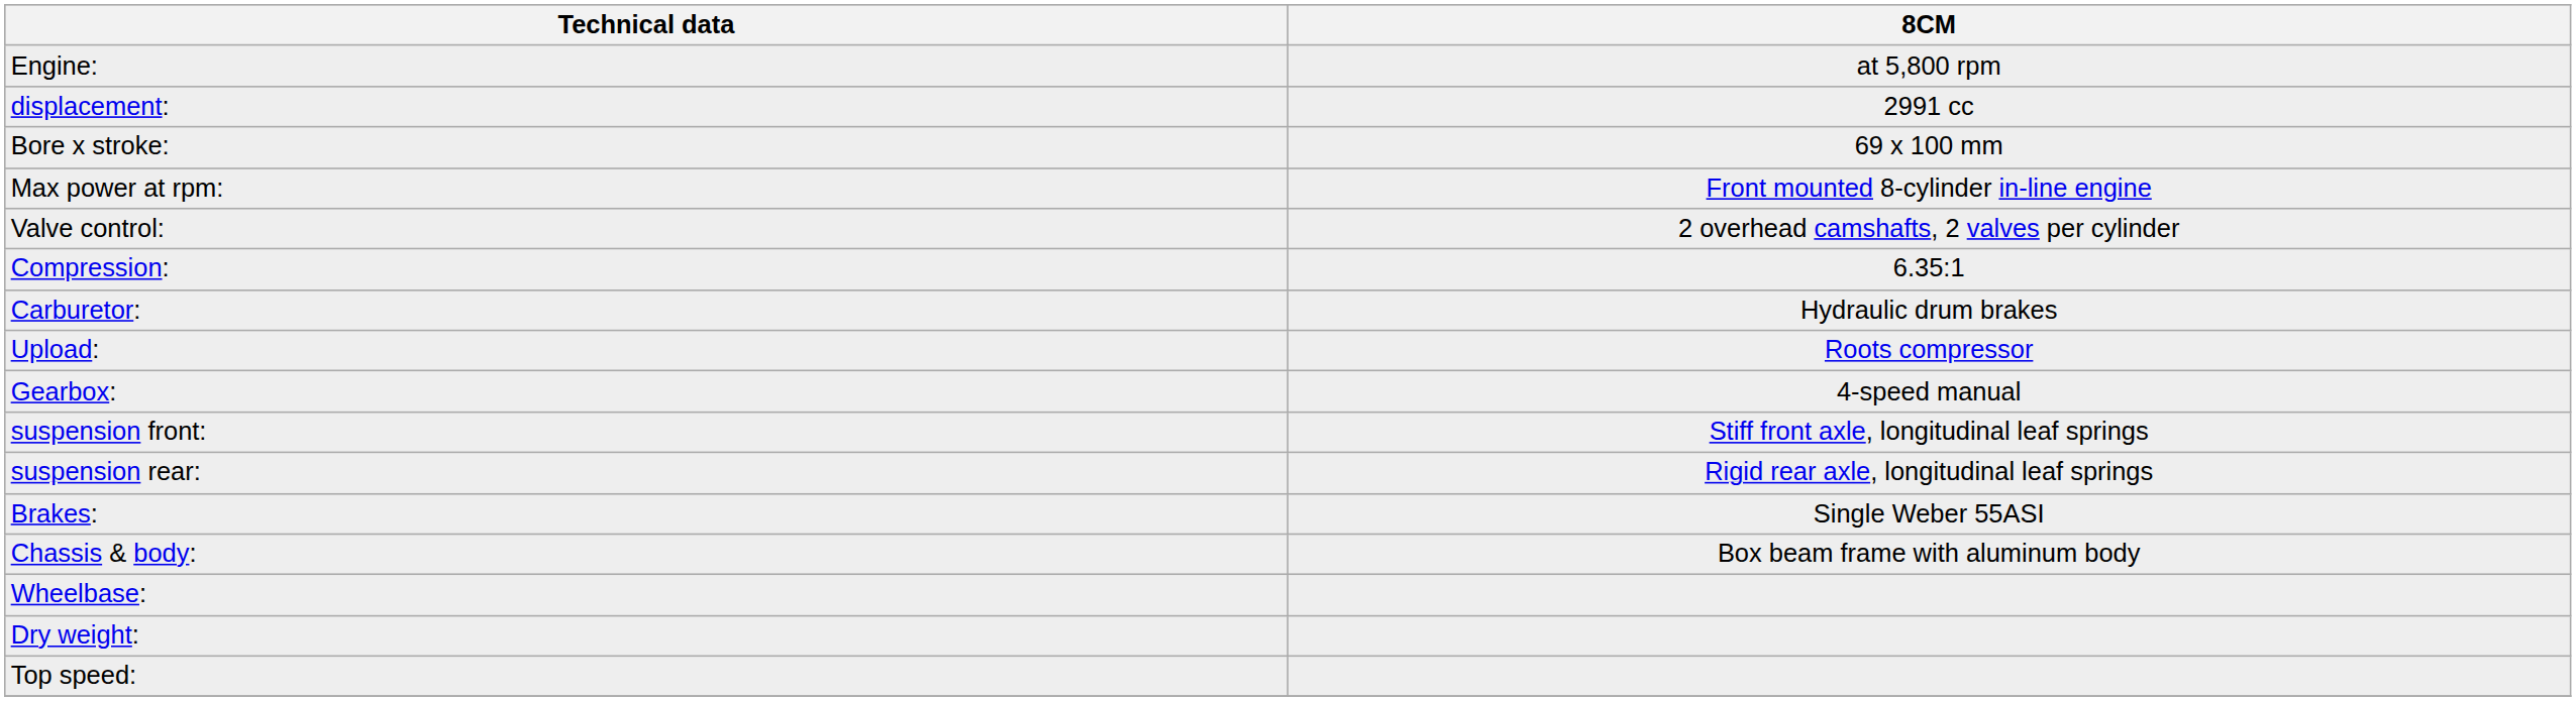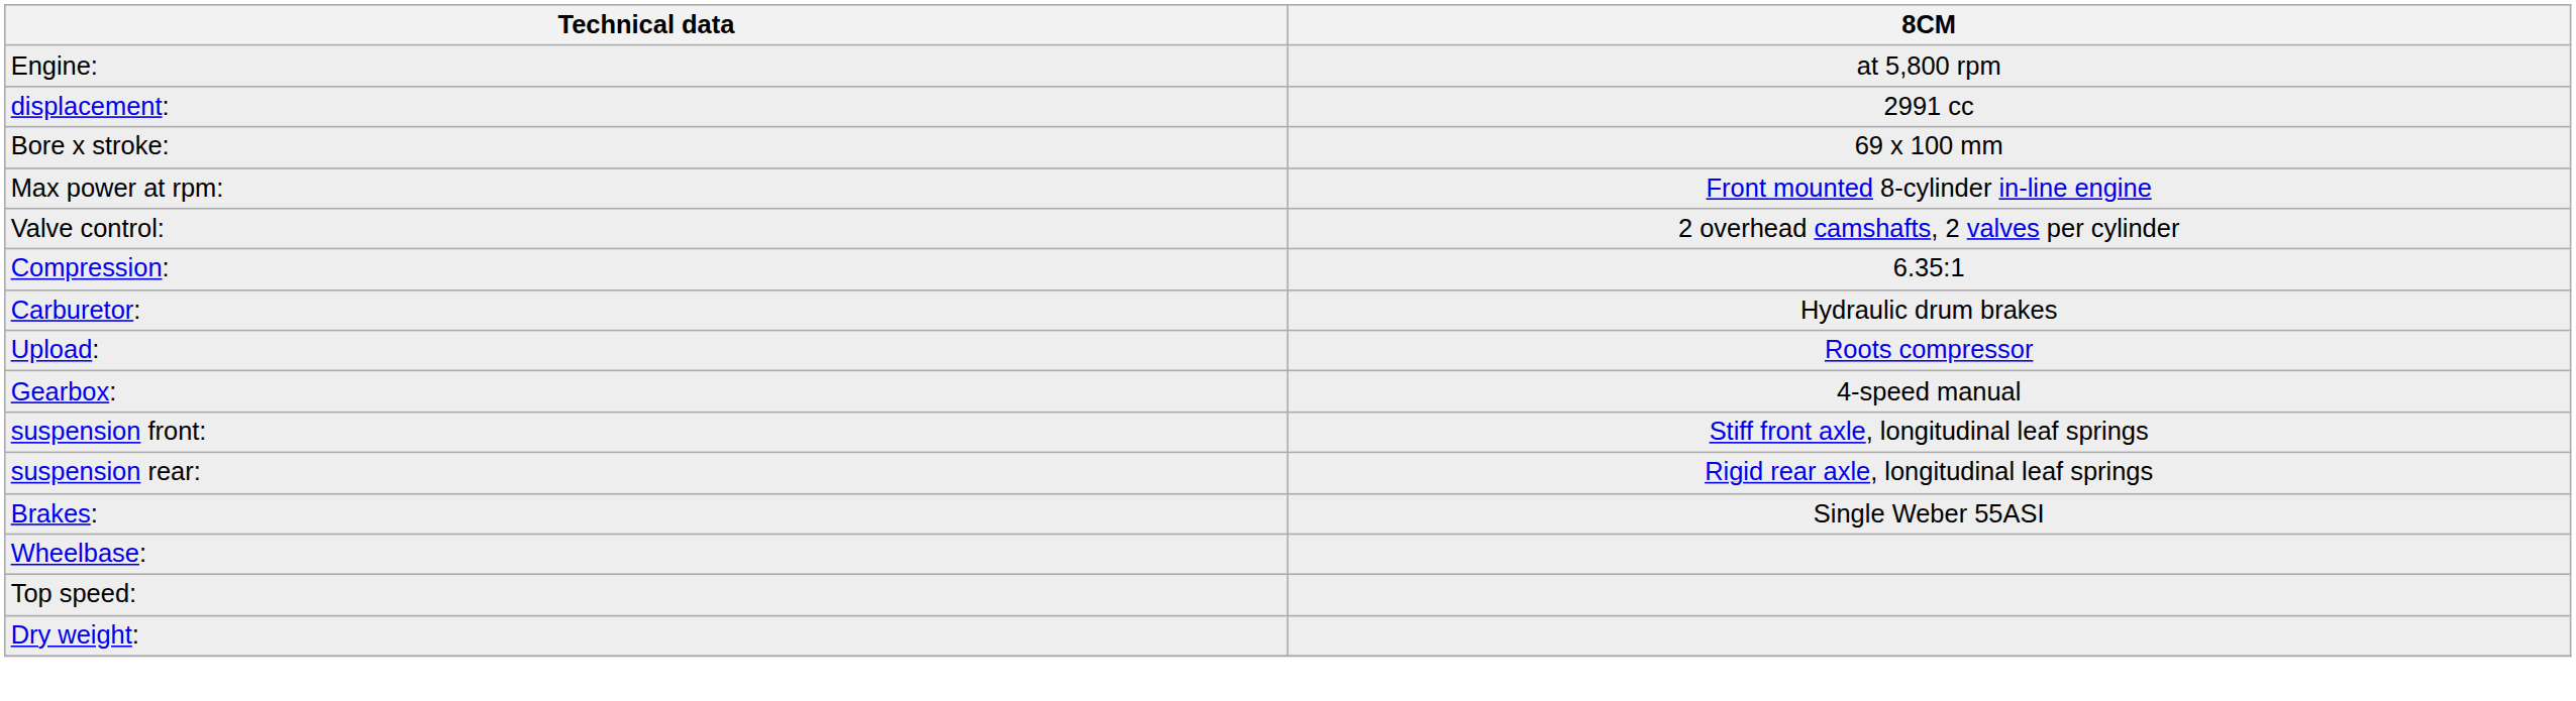- row: Chassis & body: | Box beam frame with aluminum body
rows swapped: Dry weight: <-> Top speed:
